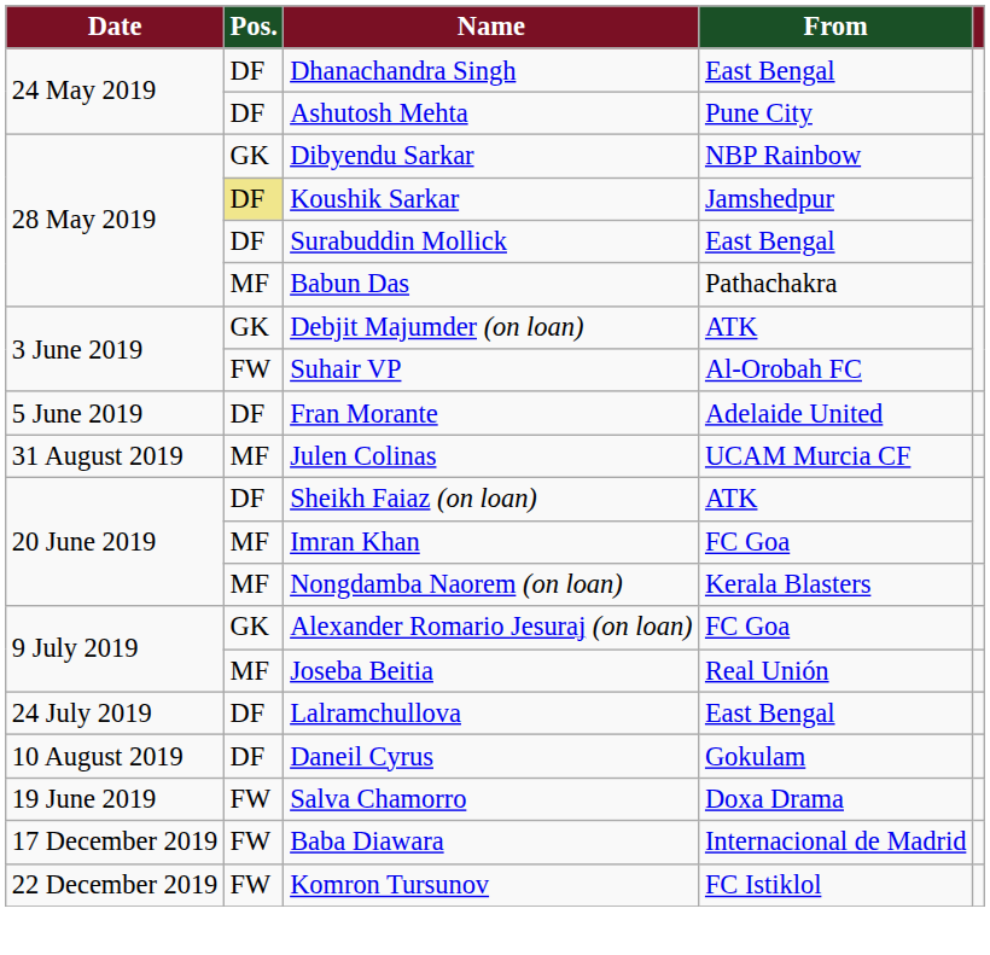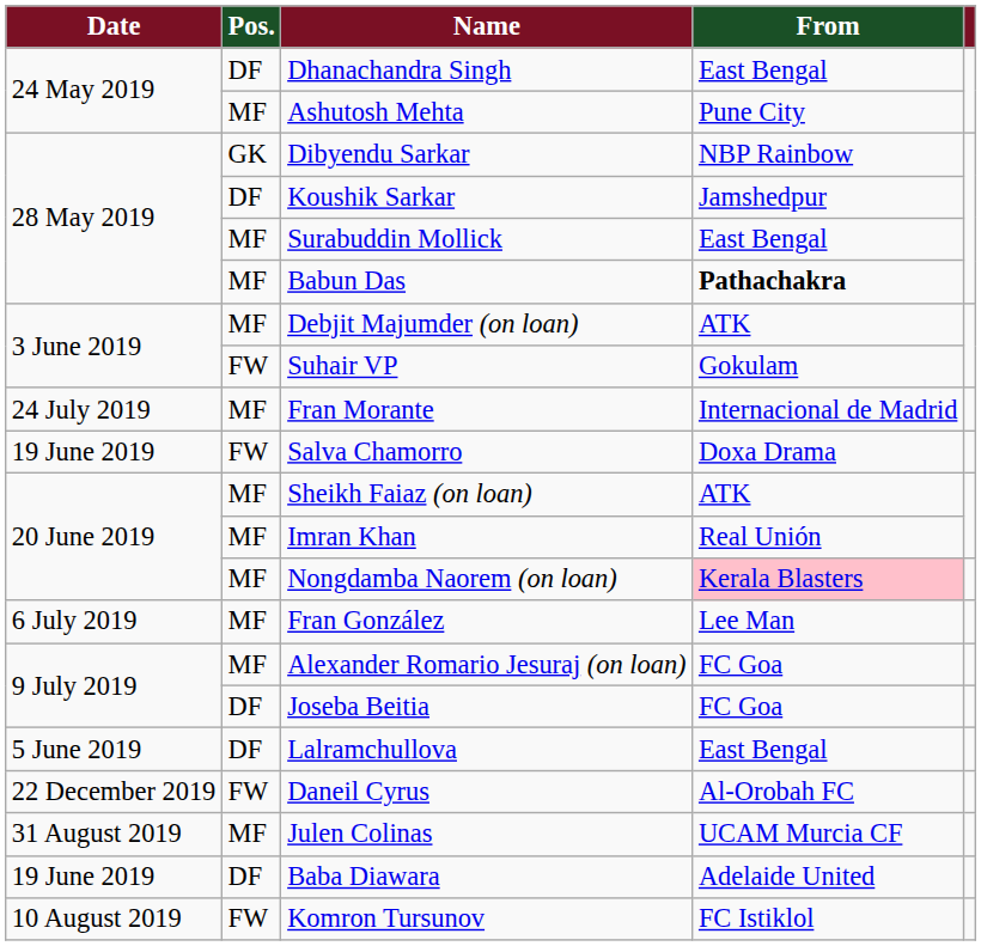Ashutosh Mehta | Pos.: DF -> MF
Koushik Sarkar | Pos.: khaki background -> no background
Surabuddin Mollick | Pos.: DF -> MF
Babun Das | From: normal -> bold
Debjit Majumder (on loan) | Pos.: GK -> MF
Suhair VP | From: Al-Orobah FC -> Gokulam
Fran Morante | Date: 5 June 2019 -> 24 July 2019
Fran Morante | Pos.: DF -> MF
Fran Morante | From: Adelaide United -> Internacional de Madrid
rows swapped: Salva Chamorro <-> Julen Colinas
Sheikh Faiaz (on loan) | Pos.: DF -> MF
Imran Khan | From: FC Goa -> Real Unión
Nongdamba Naorem (on loan) | From: no background -> pink background
+ row: 6 July 2019 | MF | Fran González | Lee Man
Alexander Romario Jesuraj (on loan) | Pos.: GK -> MF
Joseba Beitia | Pos.: MF -> DF
Joseba Beitia | From: Real Unión -> FC Goa
Lalramchullova | Date: 24 July 2019 -> 5 June 2019
Daneil Cyrus | Date: 10 August 2019 -> 22 December 2019
Daneil Cyrus | Pos.: DF -> FW
Daneil Cyrus | From: Gokulam -> Al-Orobah FC
Baba Diawara | Date: 17 December 2019 -> 19 June 2019
Baba Diawara | Pos.: FW -> DF
Baba Diawara | From: Internacional de Madrid -> Adelaide United
Komron Tursunov | Date: 22 December 2019 -> 10 August 2019
